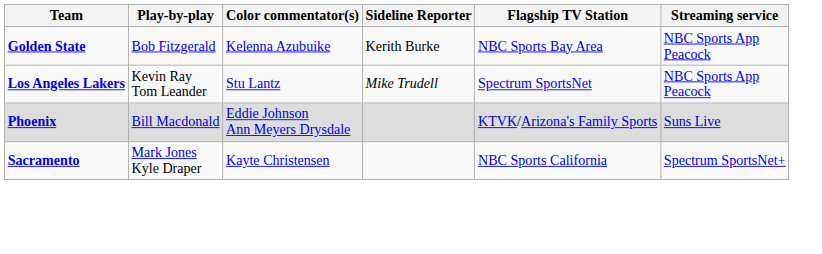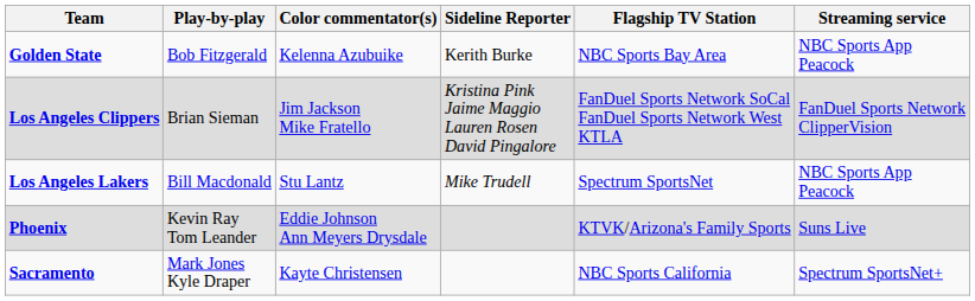+ row: Los Angeles Clippers | Brian Sieman | Jim Jackson Mike Fratello | Kristina Pink Jaime Maggio Lauren Rosen David Pingalore | FanDuel Sports Network SoCal FanDuel Sports Network West KTLA | FanDuel Sports Network ClipperVision
Los Angeles Lakers | Play-by-play: Kevin Ray Tom Leander -> Bill Macdonald
Phoenix | Play-by-play: Bill Macdonald -> Kevin Ray Tom Leander
